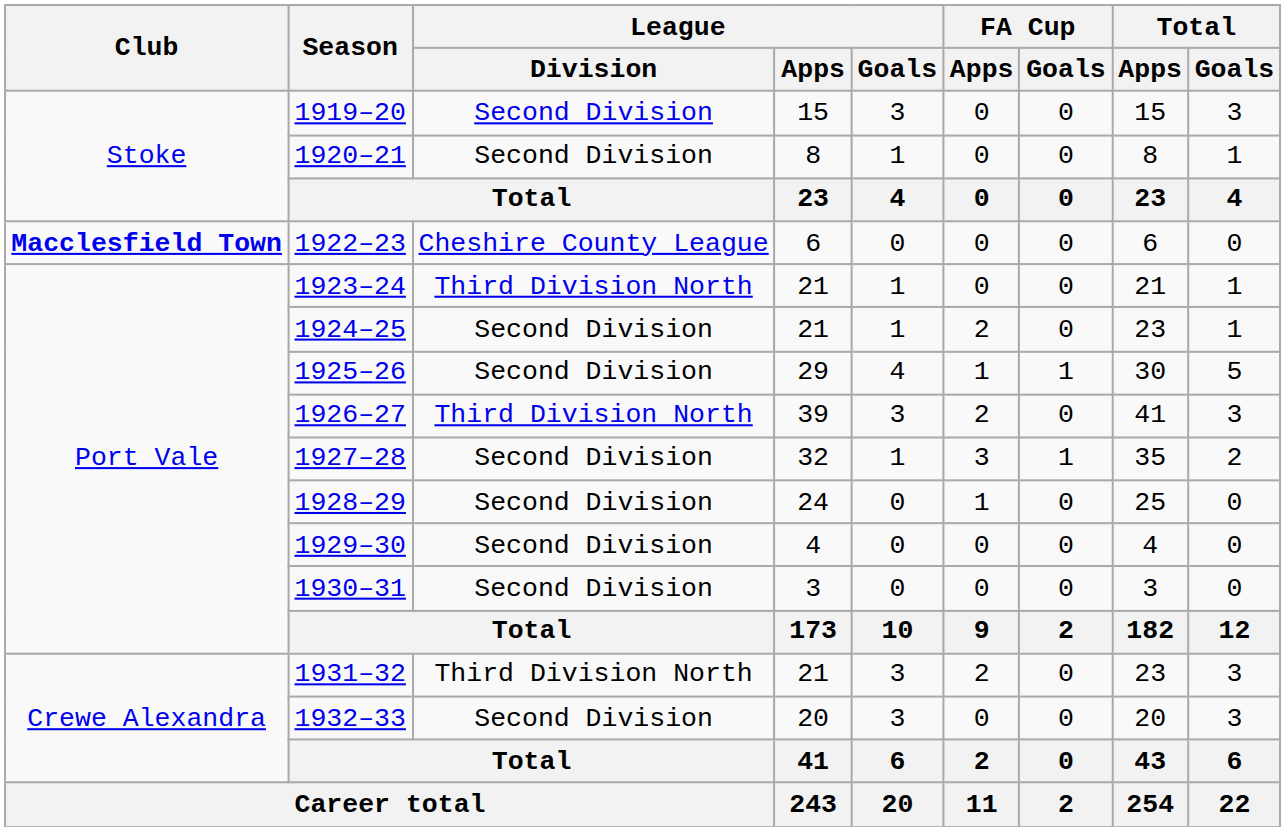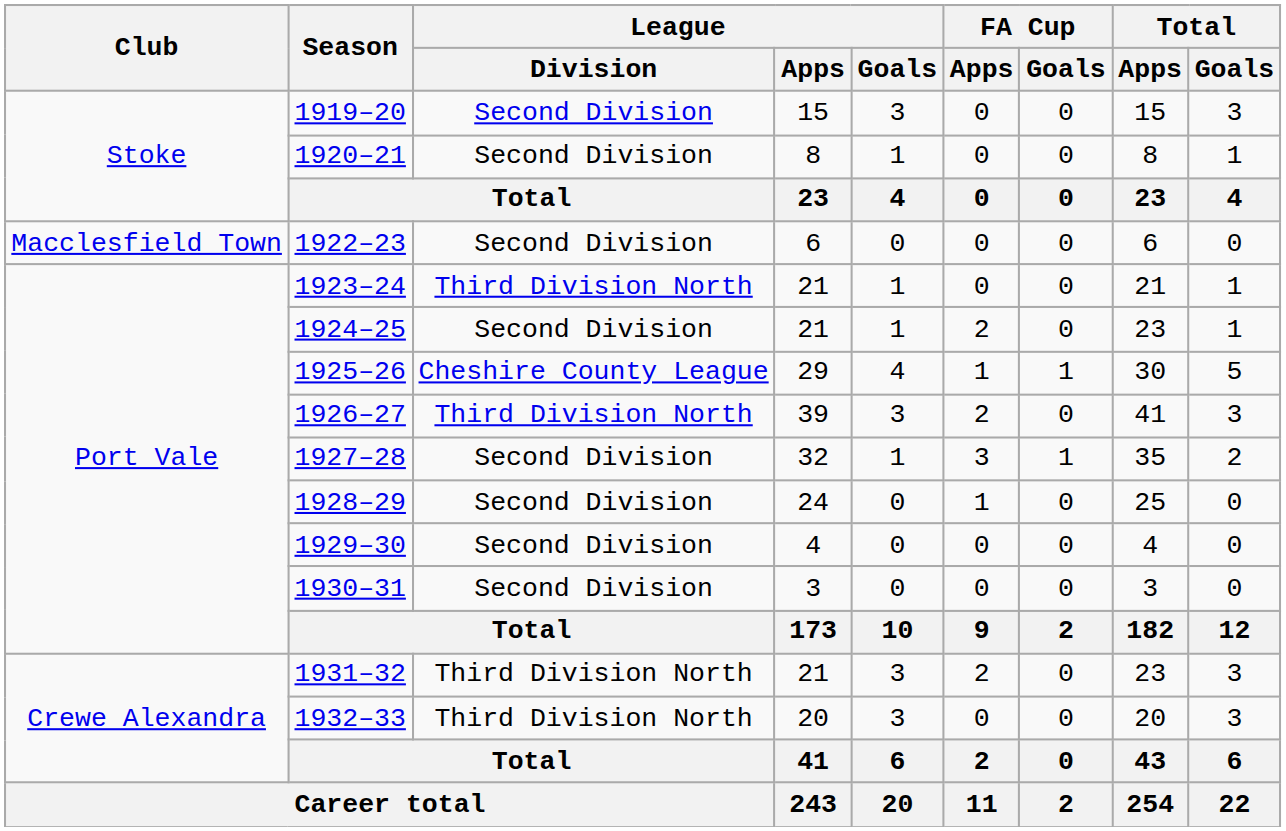1922–23 | Club: bold -> normal
1922–23 | League / Division: Cheshire County League -> Second Division
1925–26 | League / Division: Second Division -> Cheshire County League
1932–33 | League / Division: Second Division -> Third Division North
